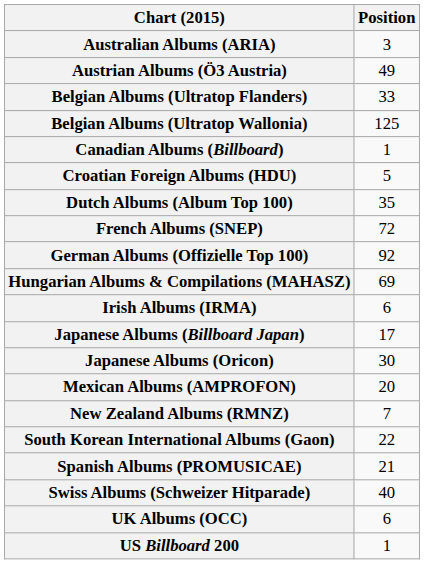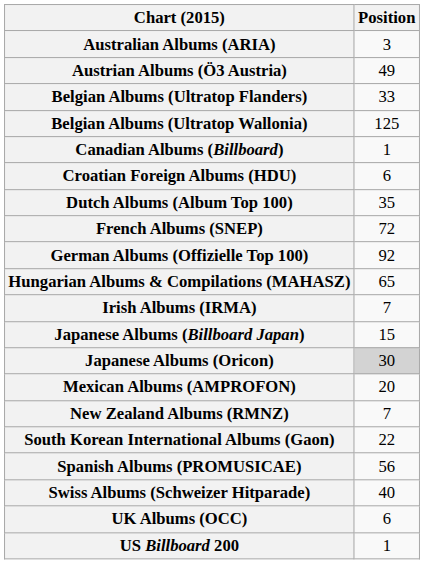Croatian Foreign Albums (HDU) | Position: 5 -> 6
Hungarian Albums & Compilations (MAHASZ) | Position: 69 -> 65
Irish Albums (IRMA) | Position: 6 -> 7
Japanese Albums (Billboard Japan) | Position: 17 -> 15
Japanese Albums (Oricon) | Position: no background -> lightgrey background
Spanish Albums (PROMUSICAE) | Position: 21 -> 56
